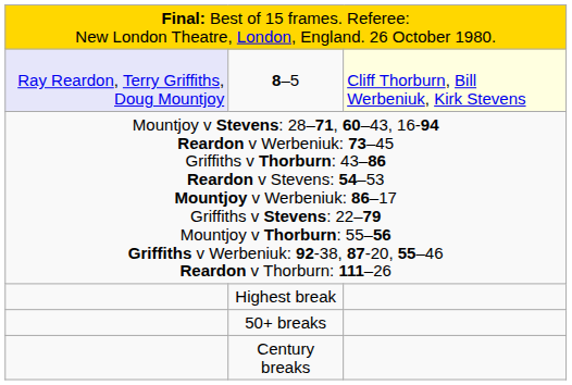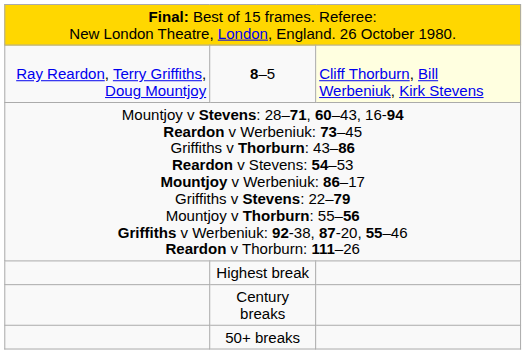8–5 | column 1: lavender background -> no background
rows swapped: Century breaks <-> 50+ breaks
